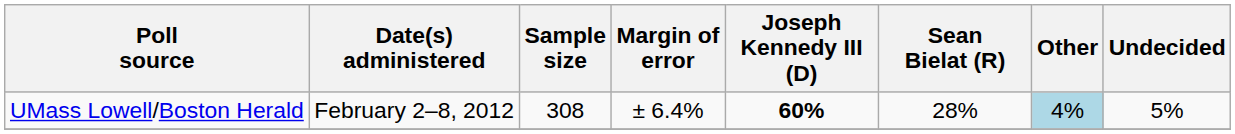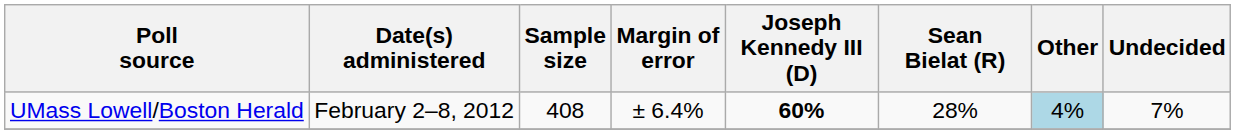UMass Lowell/Boston Herald | Sample size: 308 -> 408
UMass Lowell/Boston Herald | Undecided: 5% -> 7%
